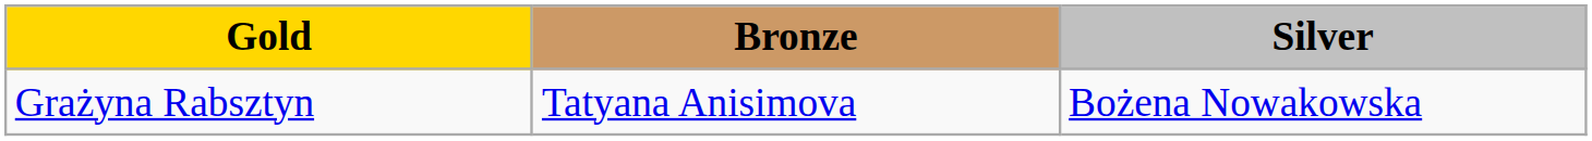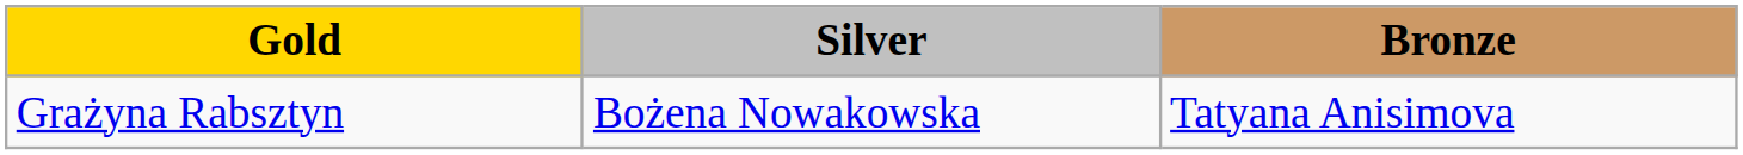columns swapped: Silver <-> Bronze
